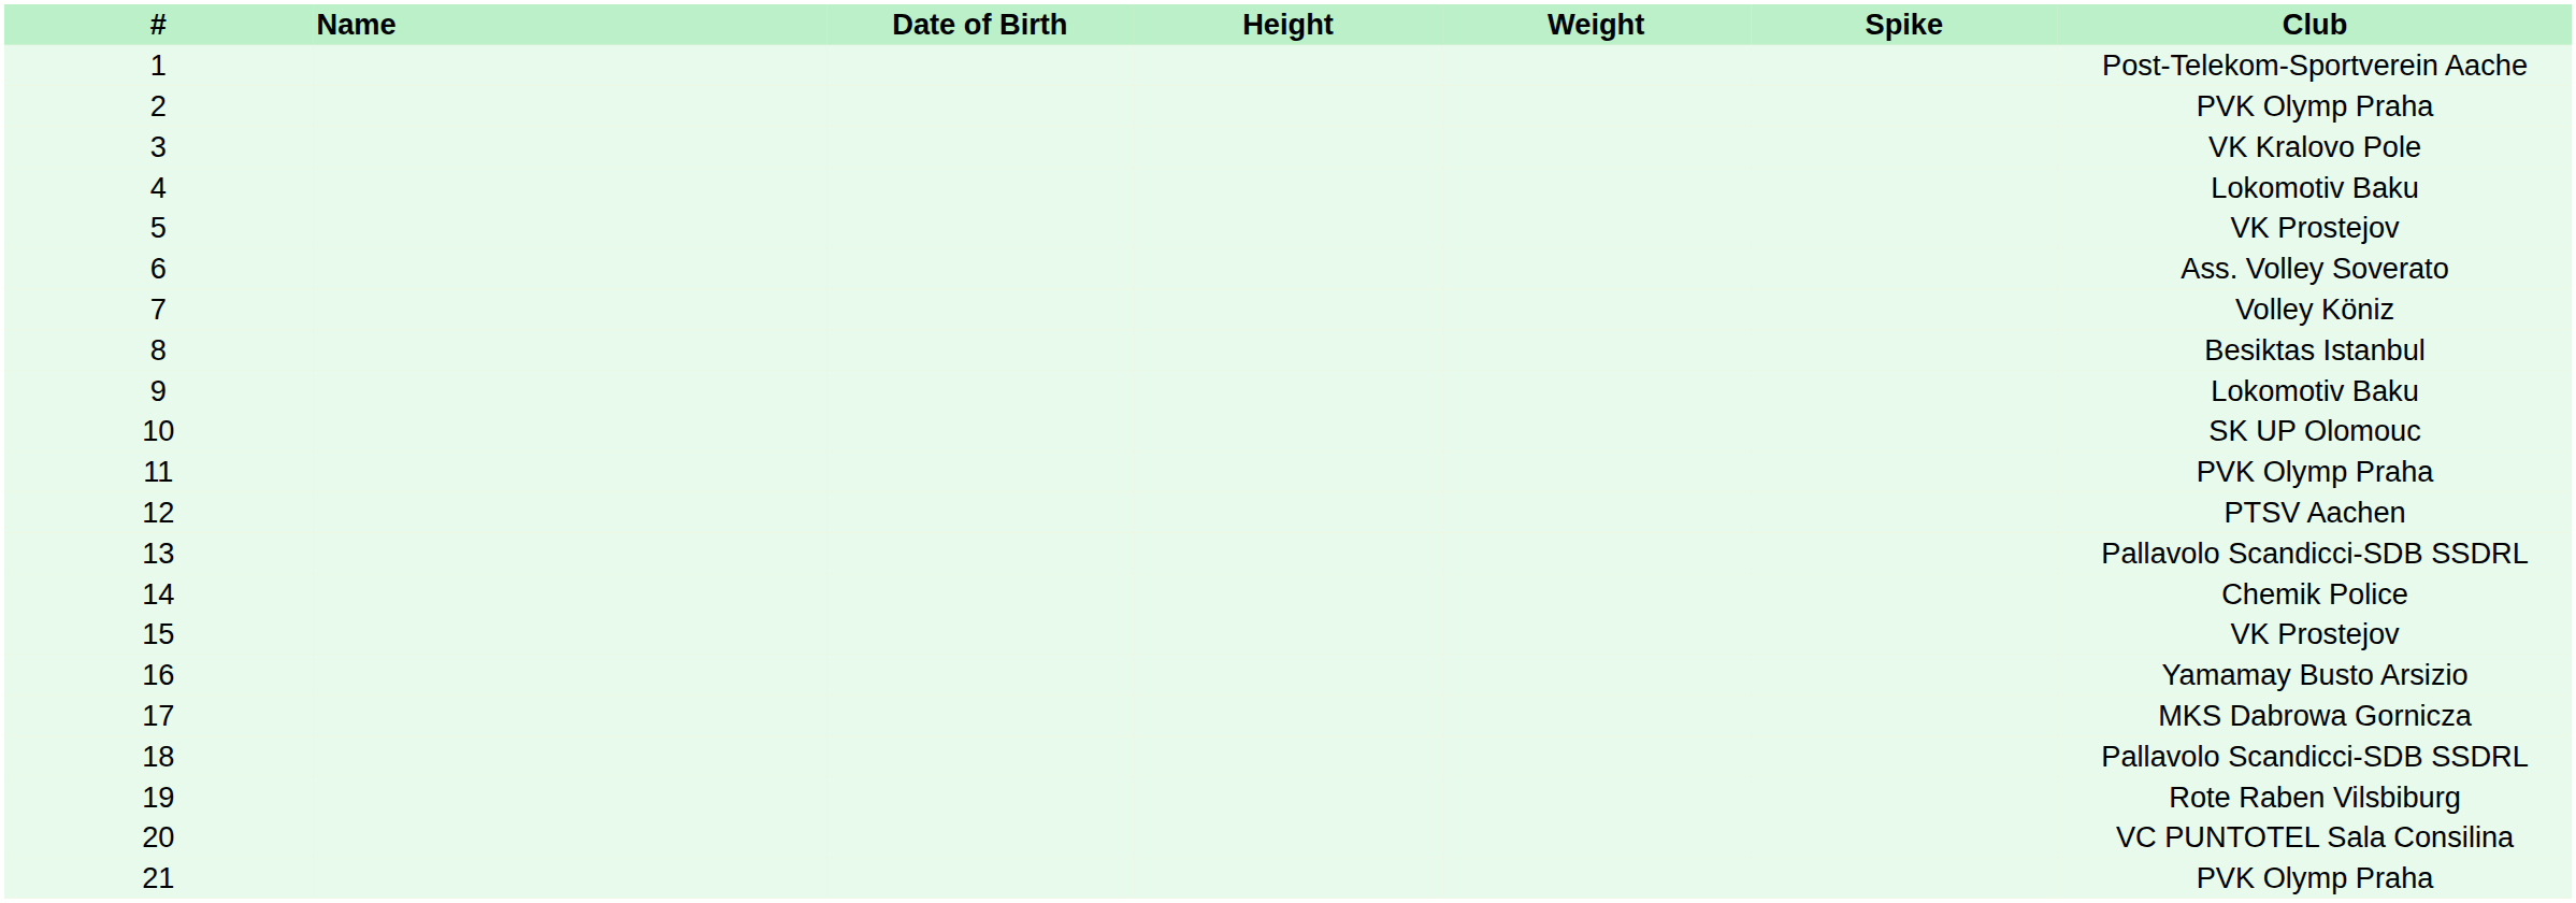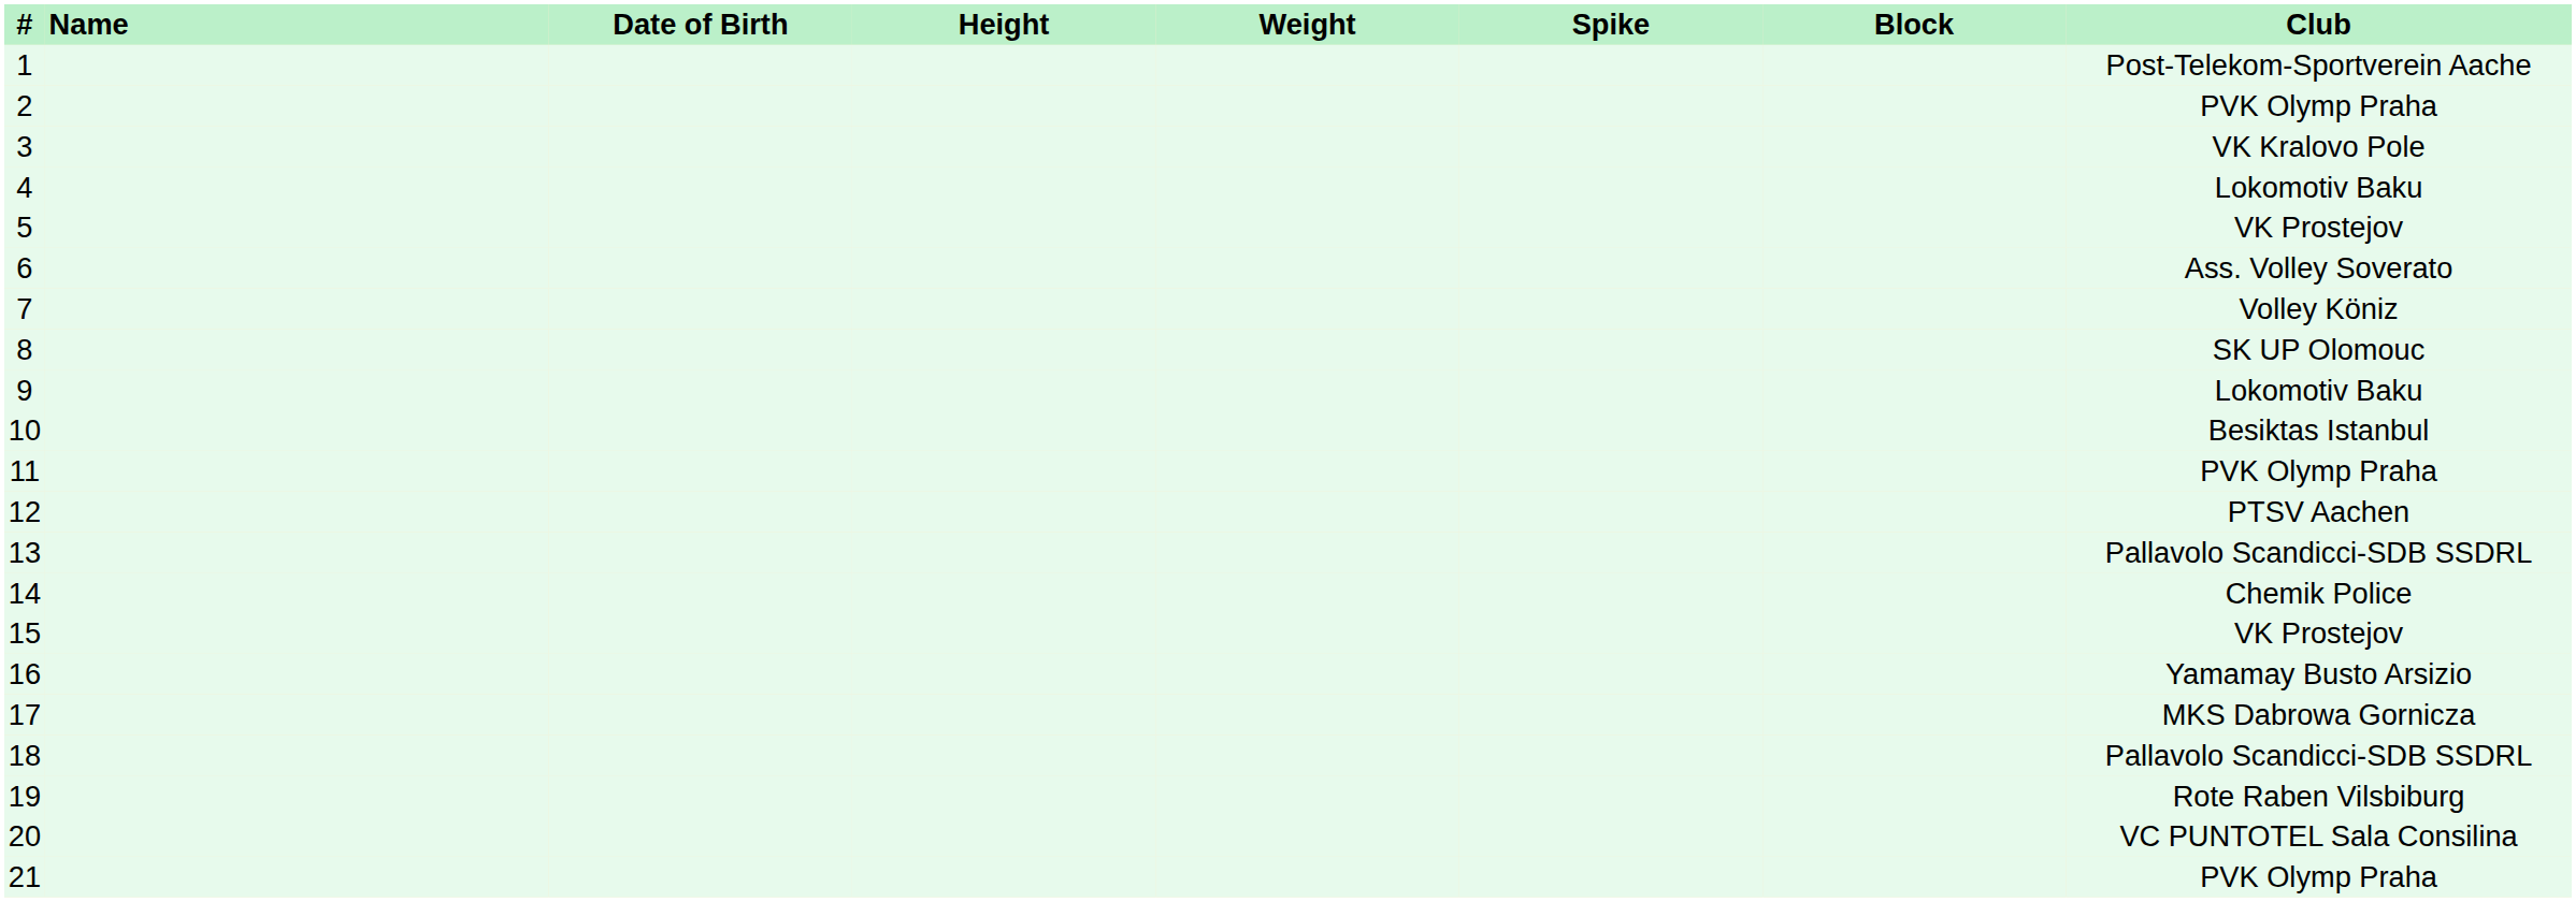+ column: Block
8 | Club: Besiktas Istanbul -> SK UP Olomouc
10 | Club: SK UP Olomouc -> Besiktas Istanbul
